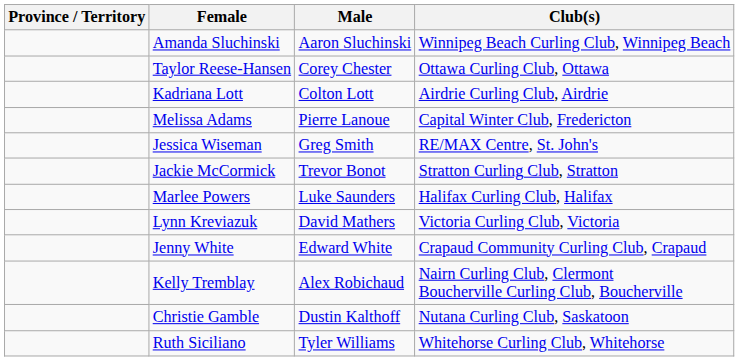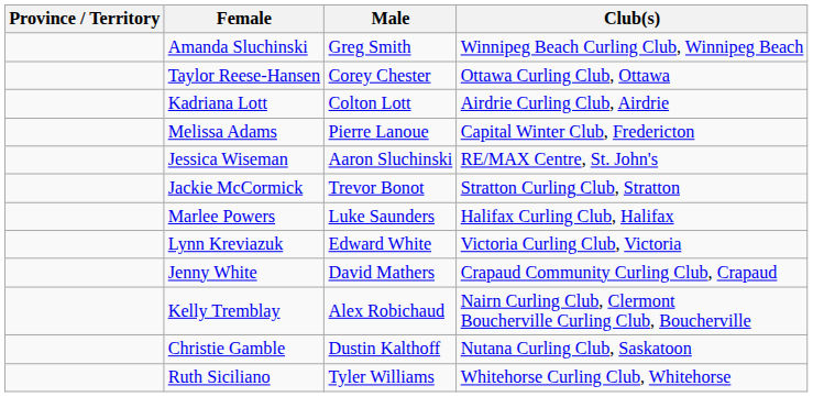Amanda Sluchinski | Male: Aaron Sluchinski -> Greg Smith
Jessica Wiseman | Male: Greg Smith -> Aaron Sluchinski
Lynn Kreviazuk | Male: David Mathers -> Edward White
Jenny White | Male: Edward White -> David Mathers
